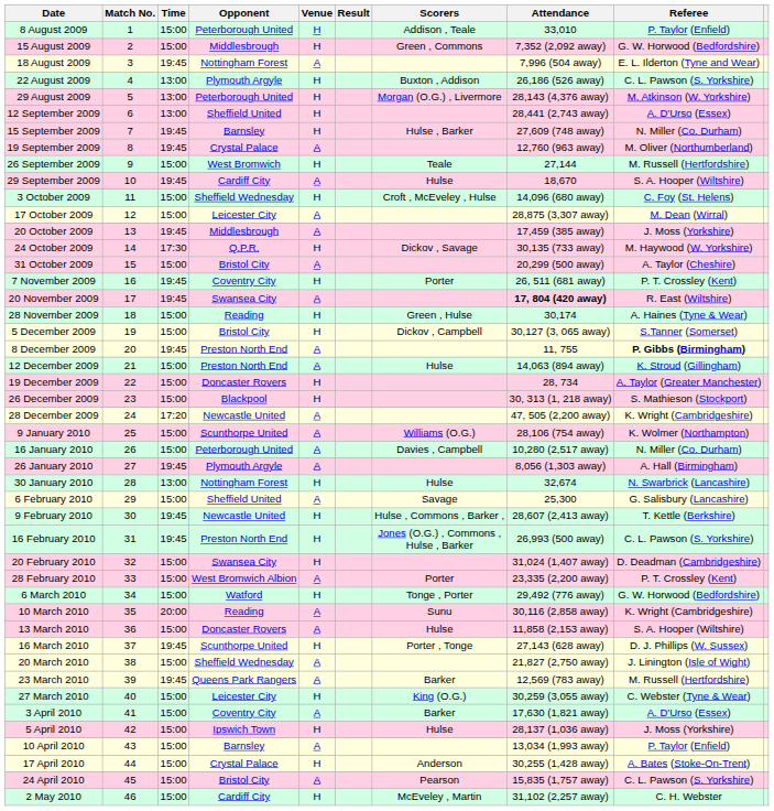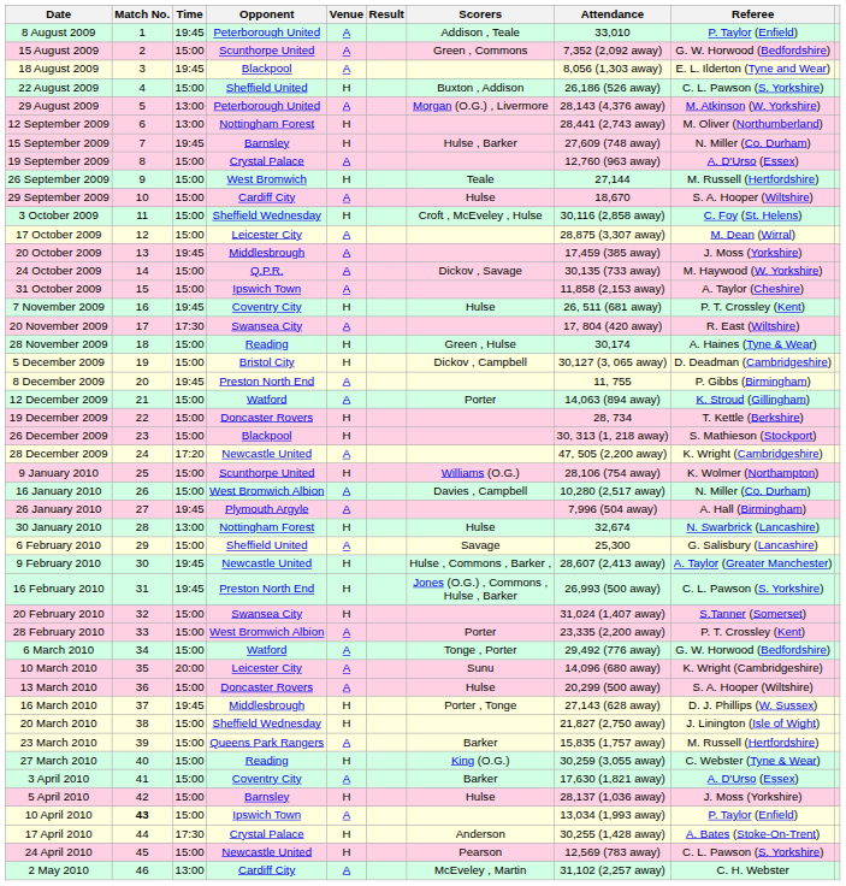8 August 2009 | Time: 15:00 -> 19:45
8 August 2009 | Venue: H -> A
15 August 2009 | Opponent: Middlesbrough -> Scunthorpe United
15 August 2009 | Venue: H -> A
18 August 2009 | Opponent: Nottingham Forest -> Blackpool
18 August 2009 | Attendance: 7,996 (504 away) -> 8,056 (1,303 away)
22 August 2009 | Time: 13:00 -> 15:00
22 August 2009 | Opponent: Plymouth Argyle -> Sheffield United
29 August 2009 | Venue: H -> A
12 September 2009 | Opponent: Sheffield United -> Nottingham Forest
12 September 2009 | Referee: A. D'Urso (Essex) -> M. Oliver (Northumberland)
19 September 2009 | Time: 19:45 -> 15:00
19 September 2009 | Referee: M. Oliver (Northumberland) -> A. D'Urso (Essex)
29 September 2009 | Time: 19:45 -> 15:00
3 October 2009 | Attendance: 14,096 (680 away) -> 30,116 (2,858 away)
24 October 2009 | Time: 17:30 -> 15:00
24 October 2009 | Venue: H -> A
31 October 2009 | Opponent: Bristol City -> Ipswich Town
31 October 2009 | Attendance: 20,299 (500 away) -> 11,858 (2,153 away)
7 November 2009 | Scorers: Porter -> Hulse
20 November 2009 | Time: 19:45 -> 17:30
20 November 2009 | Attendance: bold -> normal
5 December 2009 | Referee: S.Tanner (Somerset) -> D. Deadman (Cambridgeshire)
8 December 2009 | Referee: bold -> normal
12 December 2009 | Opponent: Preston North End -> Watford
12 December 2009 | Scorers: Hulse -> Porter
19 December 2009 | Referee: A. Taylor (Greater Manchester) -> T. Kettle (Berkshire)
9 January 2010 | Venue: A -> H
16 January 2010 | Opponent: Peterborough United -> West Bromwich Albion
26 January 2010 | Attendance: 8,056 (1,303 away) -> 7,996 (504 away)
9 February 2010 | Referee: T. Kettle (Berkshire) -> A. Taylor (Greater Manchester)
20 February 2010 | Referee: D. Deadman (Cambridgeshire) -> S.Tanner (Somerset)
6 March 2010 | Venue: H -> A
10 March 2010 | Opponent: Reading -> Leicester City
10 March 2010 | Attendance: 30,116 (2,858 away) -> 14,096 (680 away)
13 March 2010 | Attendance: 11,858 (2,153 away) -> 20,299 (500 away)
16 March 2010 | Opponent: Scunthorpe United -> Middlesbrough
20 March 2010 | Venue: A -> H
23 March 2010 | Time: 19:45 -> 15:00
23 March 2010 | Attendance: 12,569 (783 away) -> 15,835 (1,757 away)
27 March 2010 | Opponent: Leicester City -> Reading
5 April 2010 | Opponent: Ipswich Town -> Barnsley
10 April 2010 | Match No.: normal -> bold
10 April 2010 | Opponent: Barnsley -> Ipswich Town
17 April 2010 | Time: 15:00 -> 17:30
24 April 2010 | Opponent: Bristol City -> Newcastle United
24 April 2010 | Venue: A -> H
24 April 2010 | Attendance: 15,835 (1,757 away) -> 12,569 (783 away)
2 May 2010 | Time: 15:00 -> 13:00
2 May 2010 | Venue: H -> A
